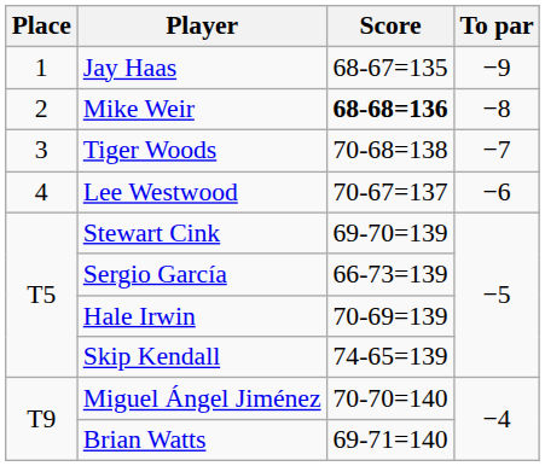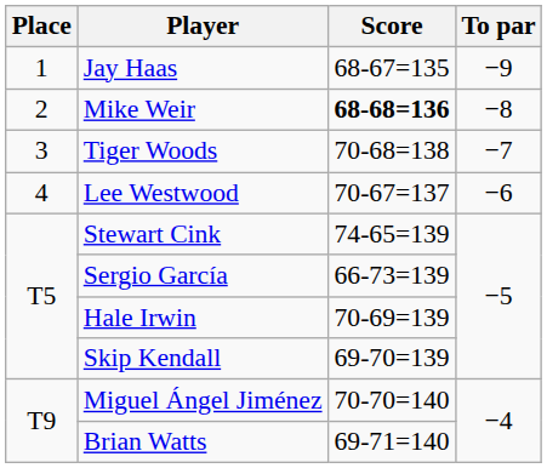Stewart Cink | Score: 69-70=139 -> 74-65=139
Skip Kendall | Score: 74-65=139 -> 69-70=139
